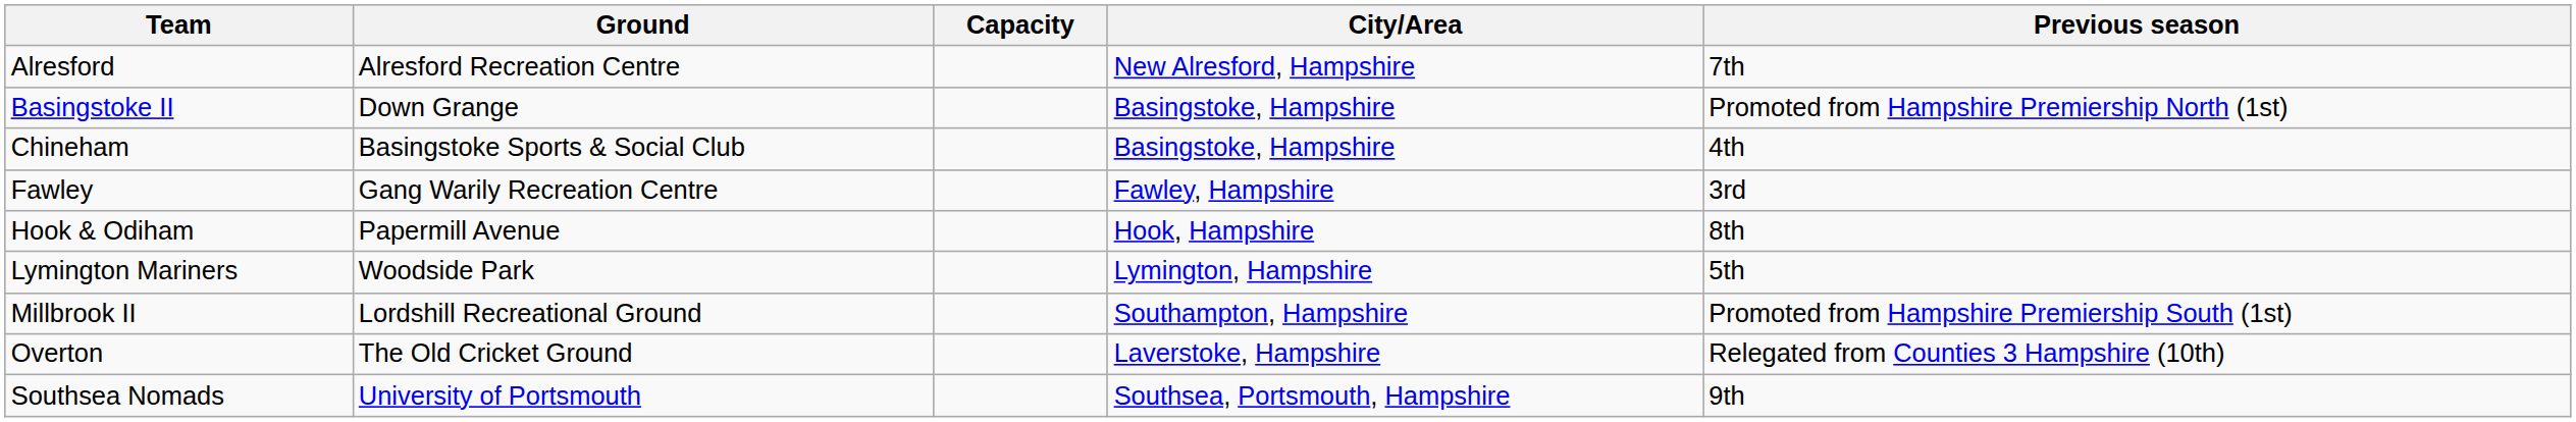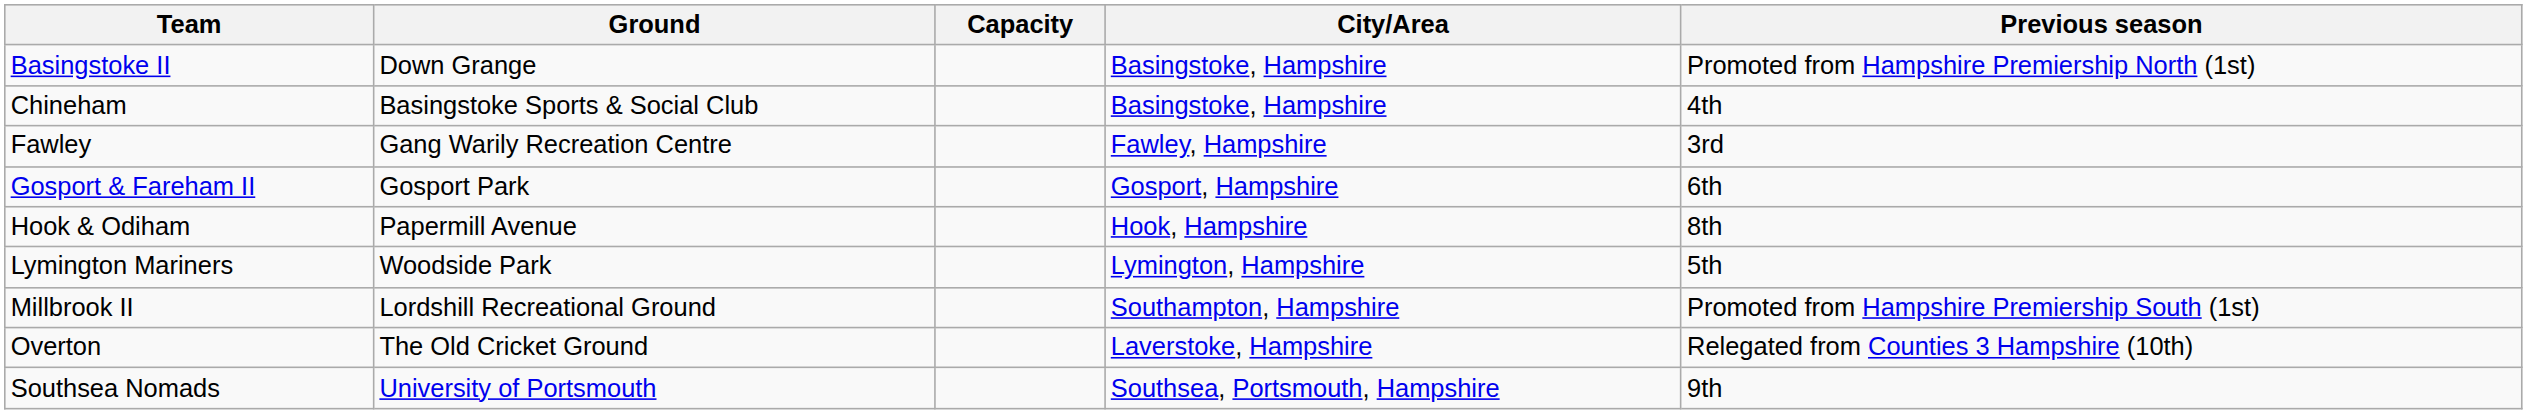- row: Alresford | Alresford Recreation Centre | New Alresford, Hampshire | 7th
+ row: Gosport & Fareham II | Gosport Park | Gosport, Hampshire | 6th
